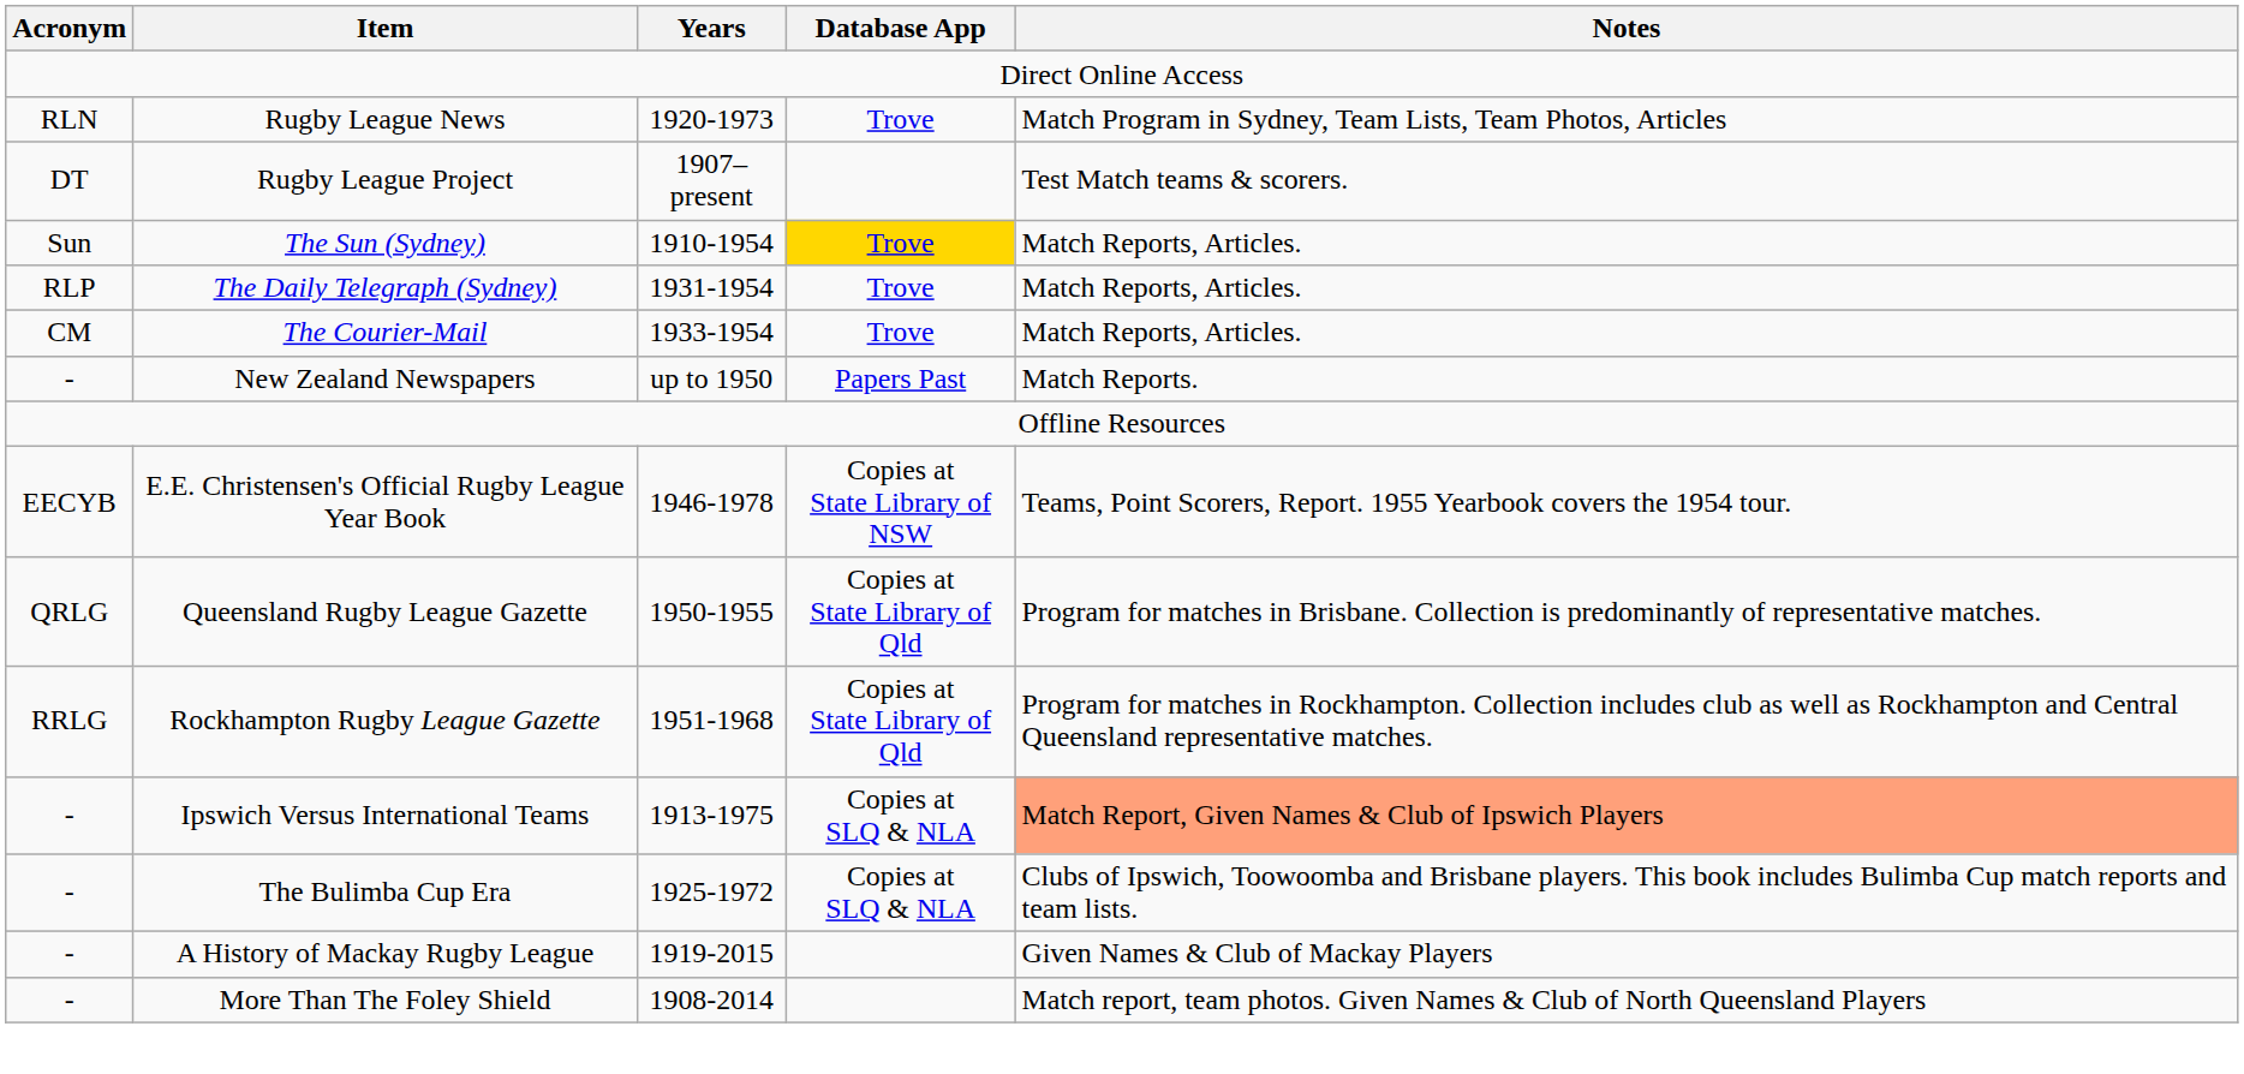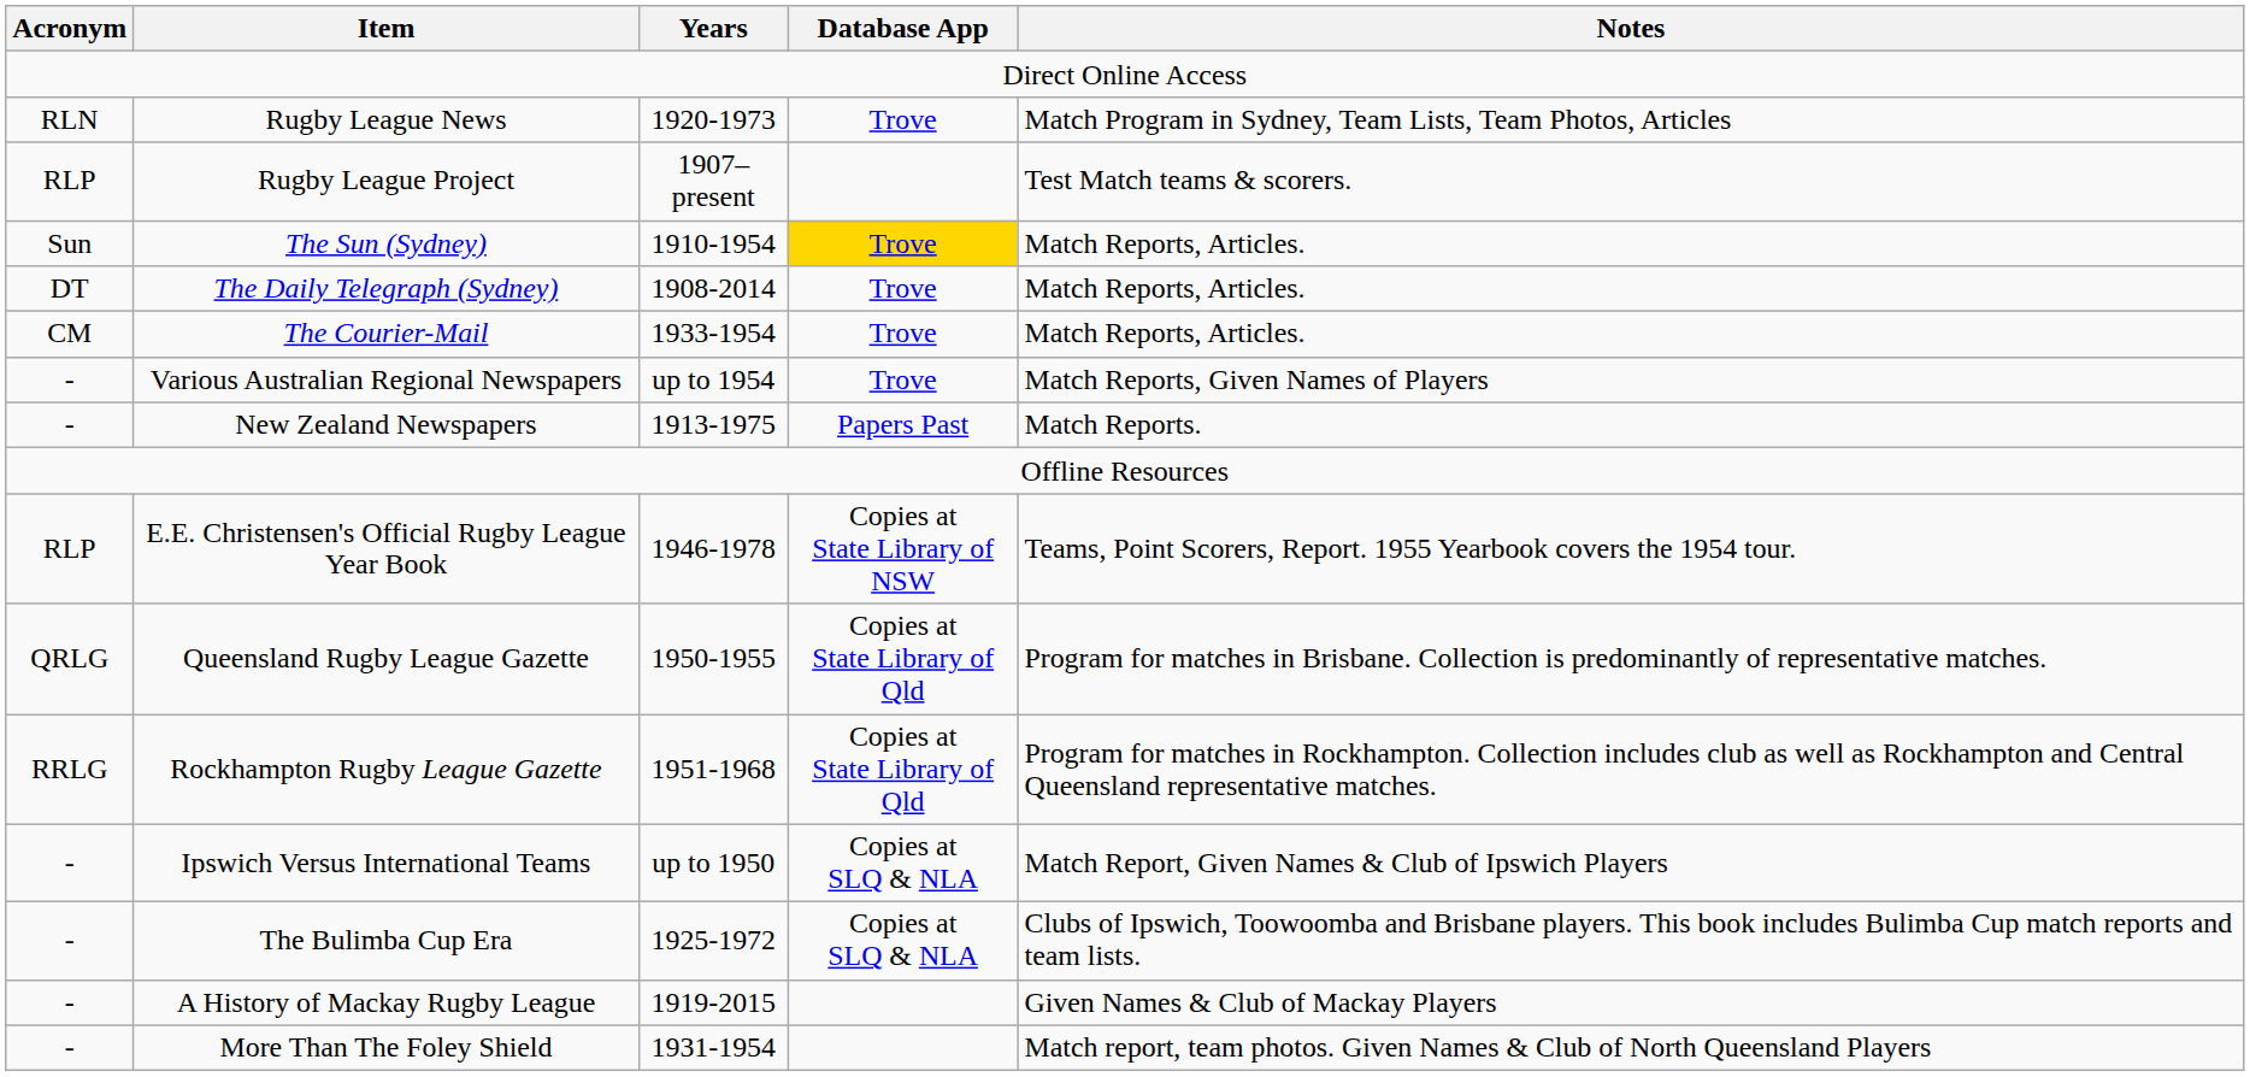Rugby League Project | Acronym: DT -> RLP
The Daily Telegraph (Sydney) | Acronym: RLP -> DT
The Daily Telegraph (Sydney) | Years: 1931-1954 -> 1908-2014
+ row: - | Various Australian Regional Newspapers | up to 1954 | Trove | Match Reports, Given Names of Players
New Zealand Newspapers | Years: up to 1950 -> 1913-1975
E.E. Christensen's Official Rugby League Year Book | Acronym: EECYB -> RLP
Ipswich Versus International Teams | Years: 1913-1975 -> up to 1950
Ipswich Versus International Teams | Notes: lightsalmon background -> no background
More Than The Foley Shield | Years: 1908-2014 -> 1931-1954
